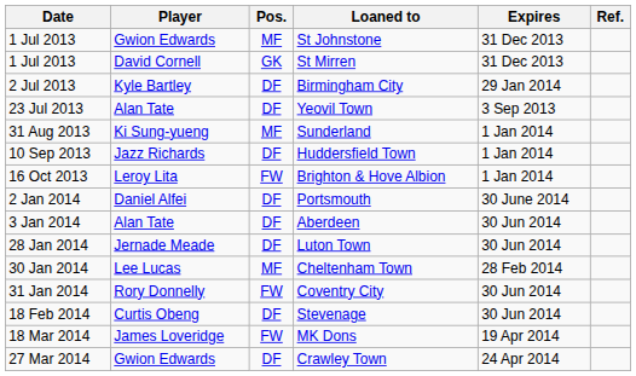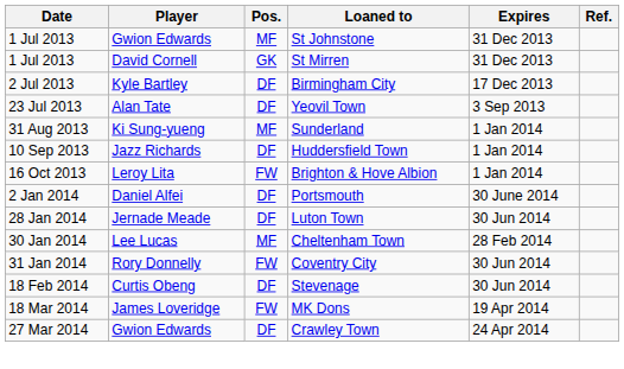Birmingham City | Expires: 29 Jan 2014 -> 17 Dec 2013
- row: 3 Jan 2014 | Alan Tate | DF | Aberdeen | 30 Jun 2014
